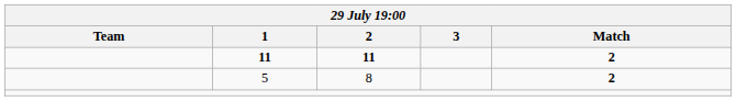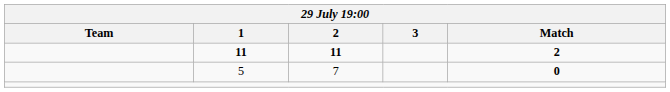5 | 2: 8 -> 7
5 | Match: 2 -> 0
